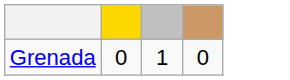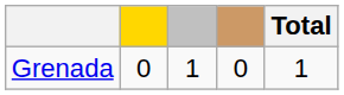+ column: Total | 1
